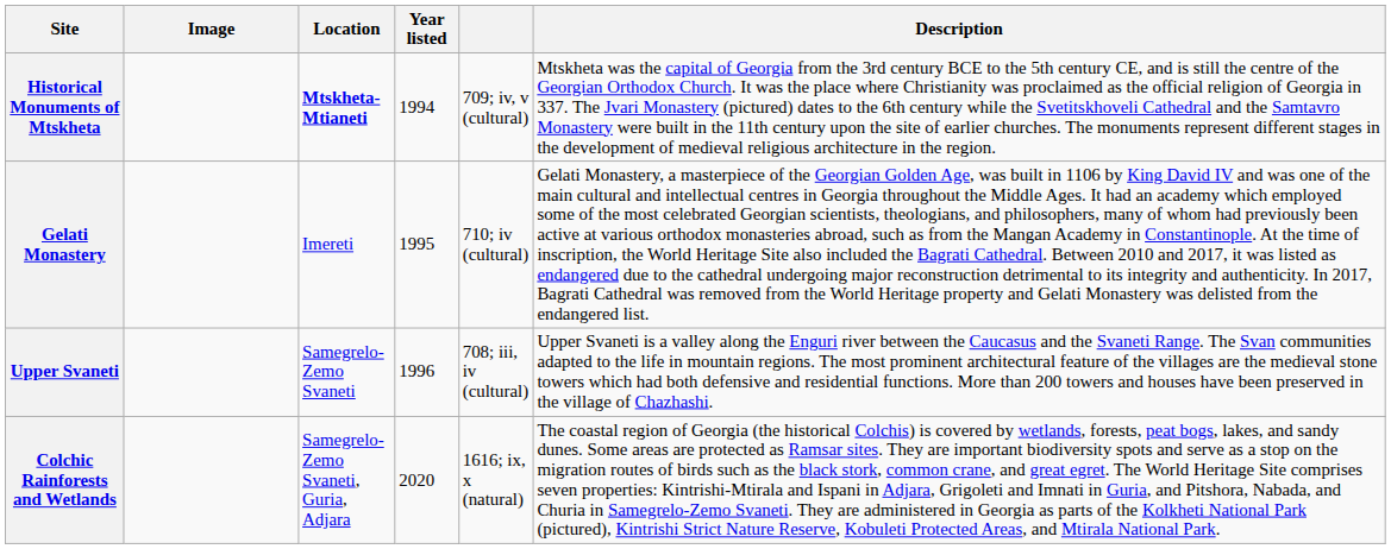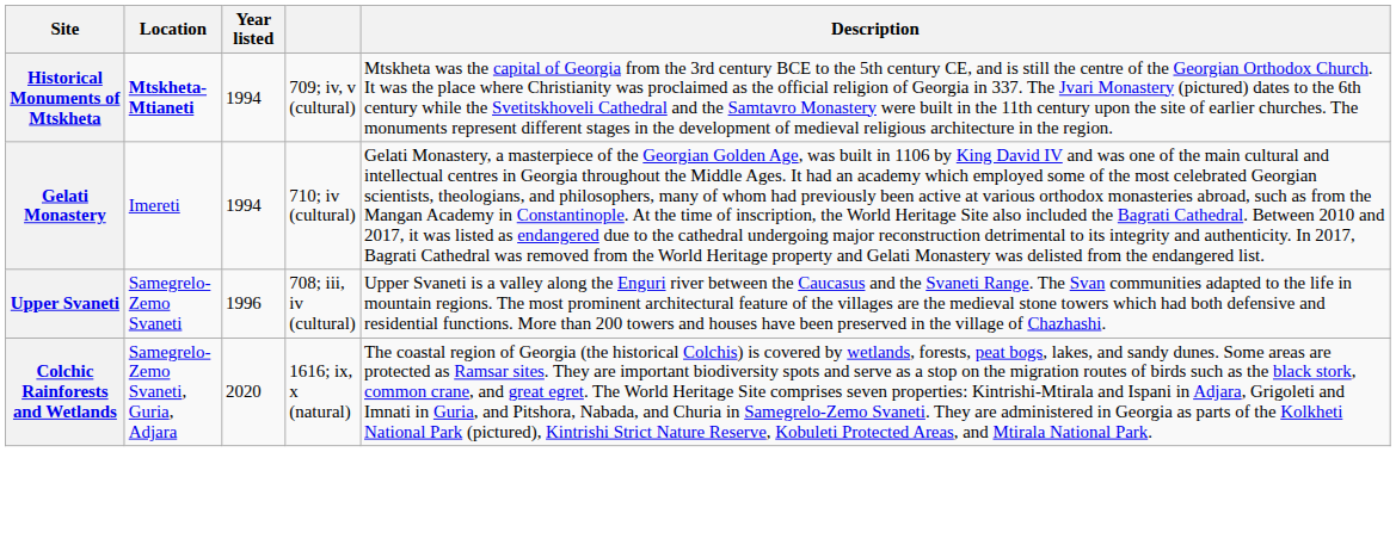- column: Image
Gelati Monastery | Year listed: 1995 -> 1994
